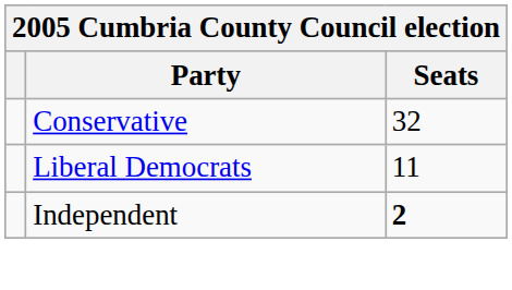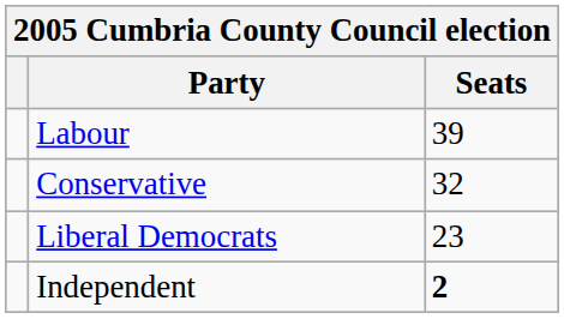+ row: Labour | 39
Liberal Democrats | Seats: 11 -> 23
